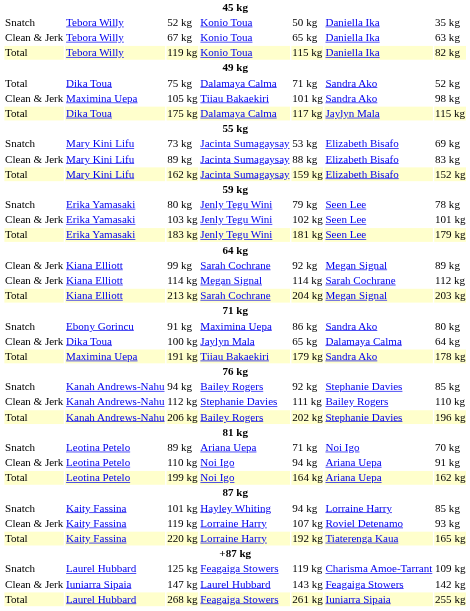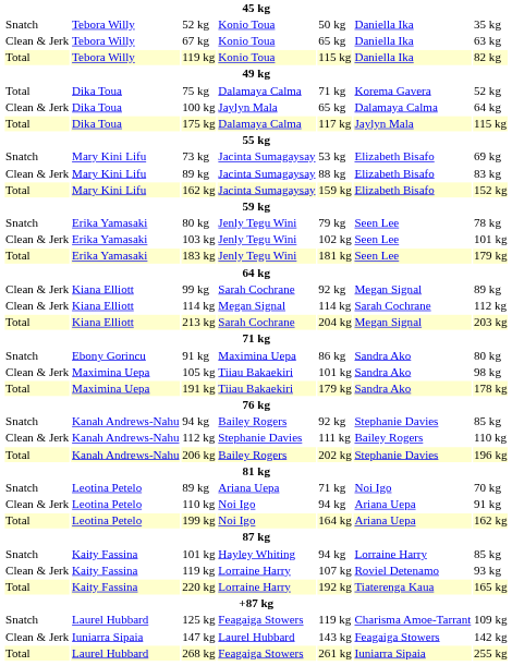75 kg | column 6: Sandra Ako -> Korema Gavera
rows swapped: 100 kg <-> 105 kg
